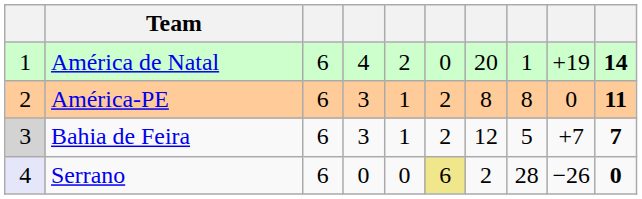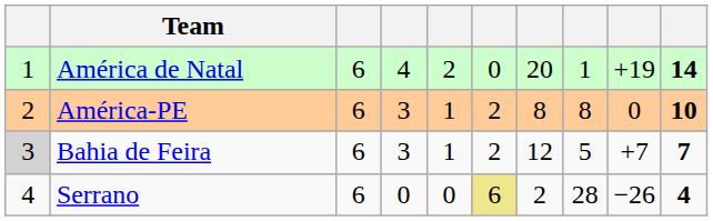América-PE | column 10: 11 -> 10
Serrano | column 1: lavender background -> no background
Serrano | column 10: 0 -> 4
